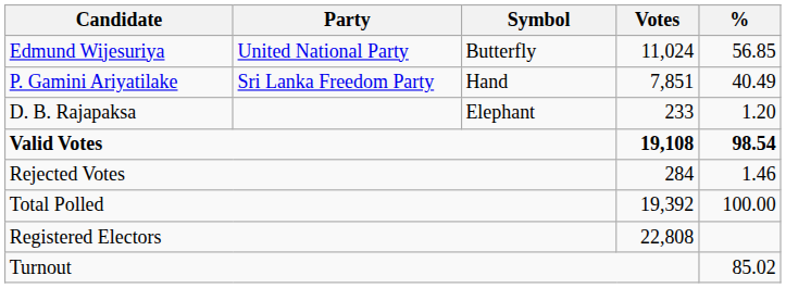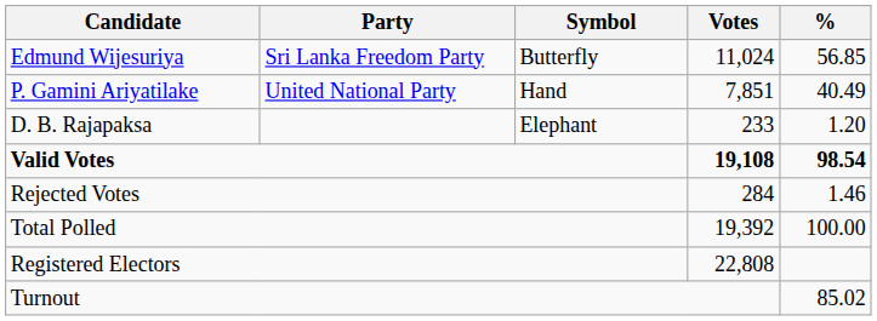Edmund Wijesuriya | Party: United National Party -> Sri Lanka Freedom Party
P. Gamini Ariyatilake | Party: Sri Lanka Freedom Party -> United National Party
